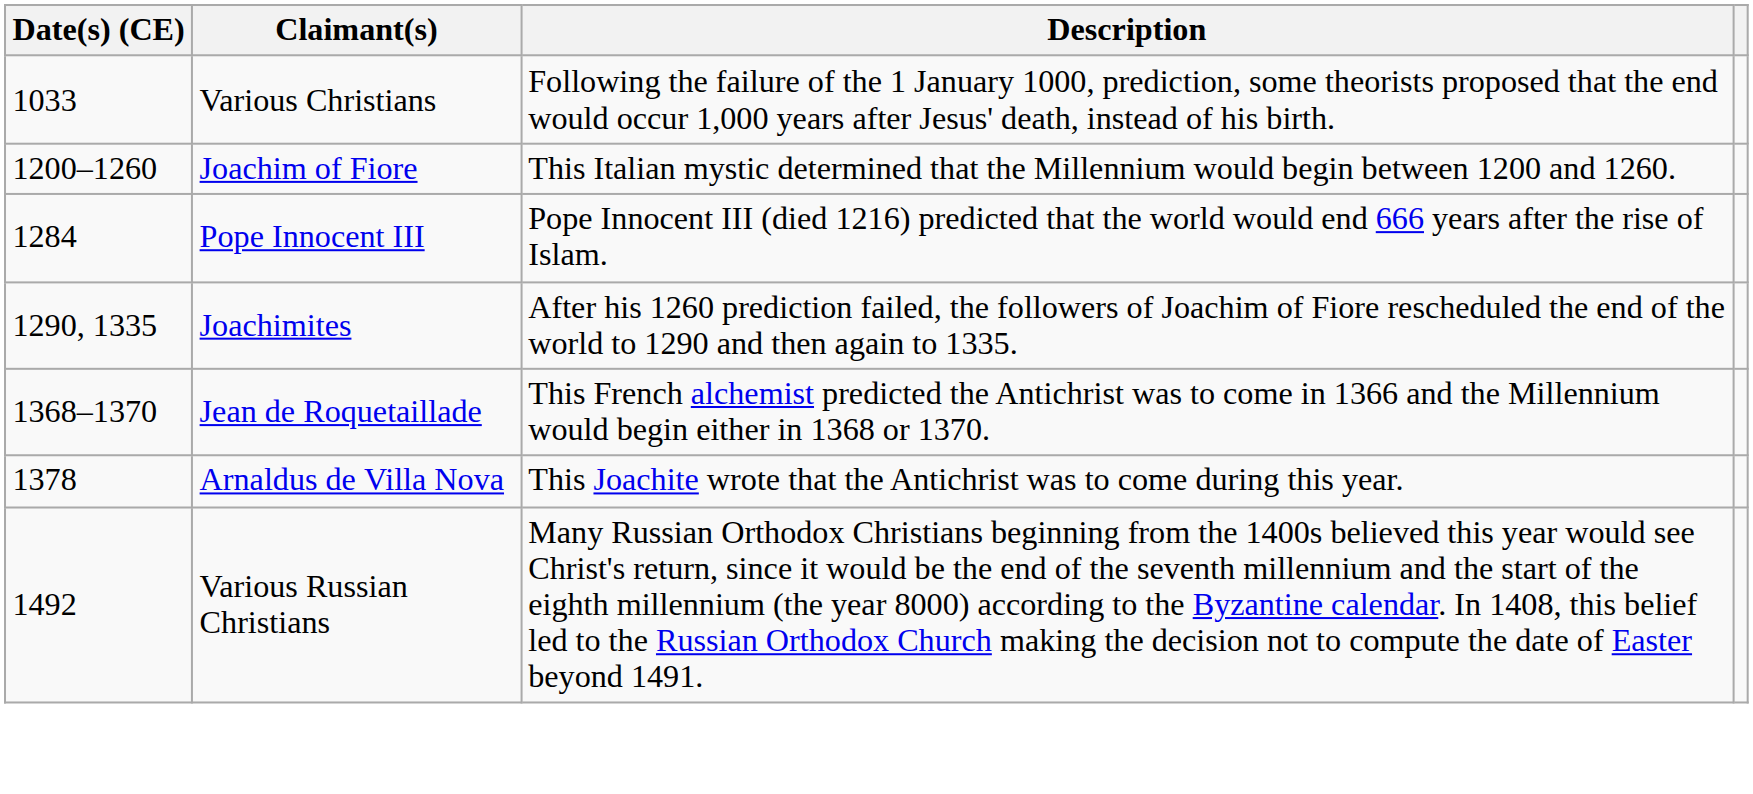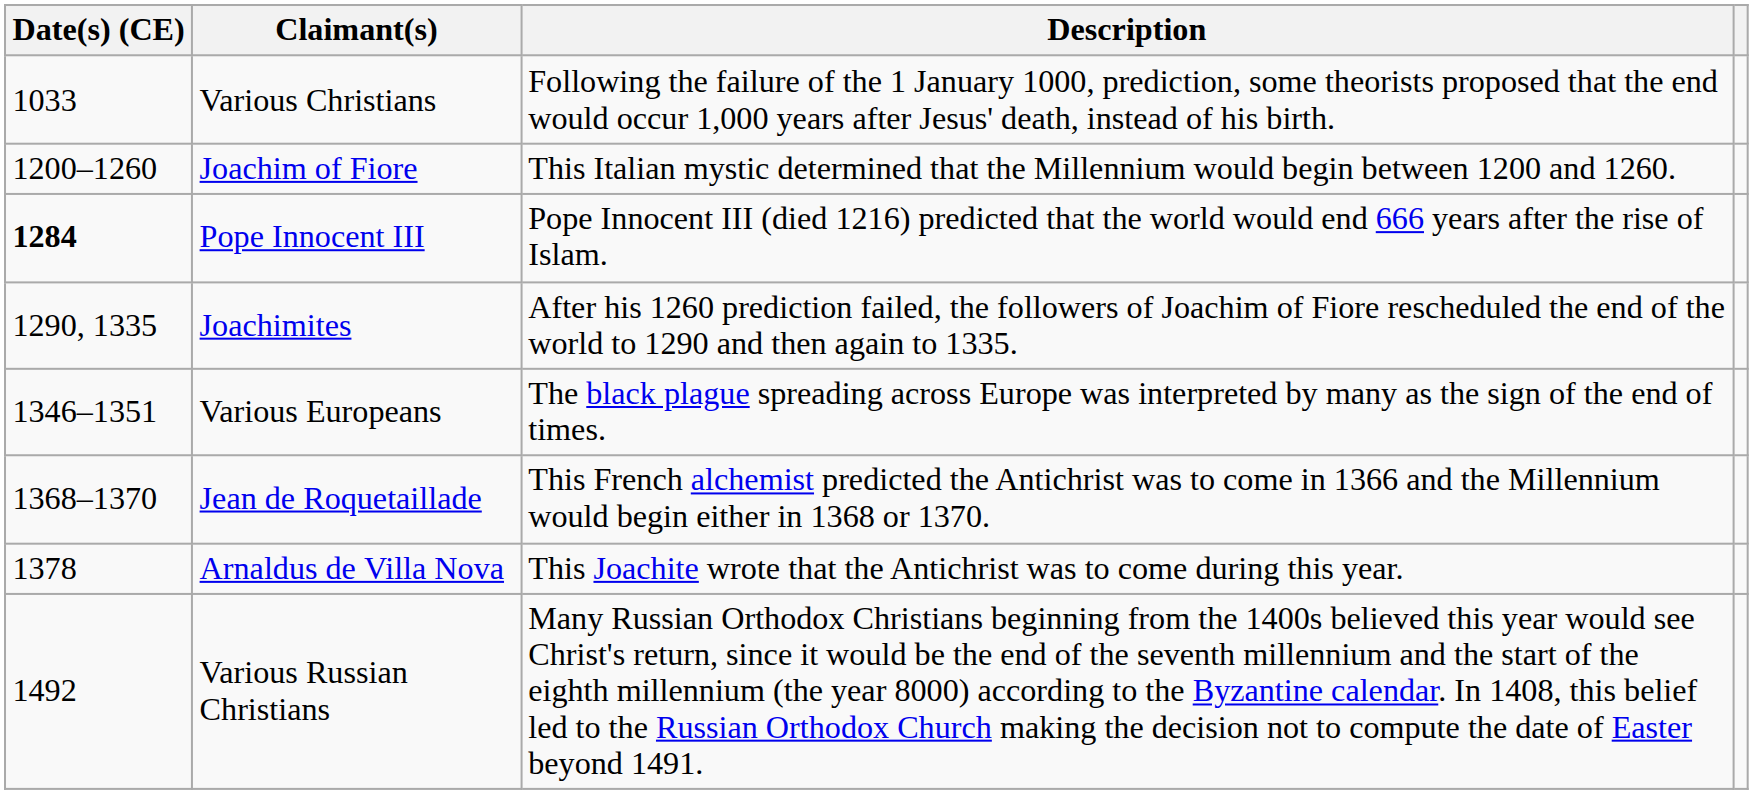Pope Innocent III | Date(s) (CE): normal -> bold
+ row: 1346–1351 | Various Europeans | The black plague spreading across Europe was interpreted by many as the sign of the end of times.
